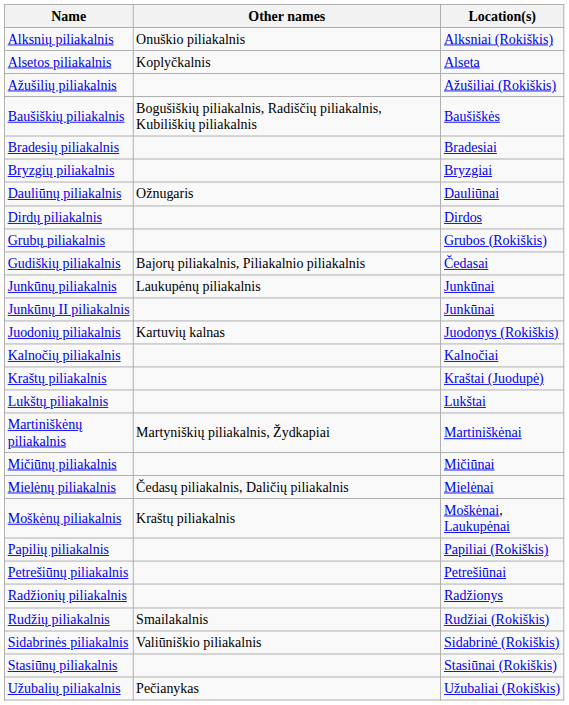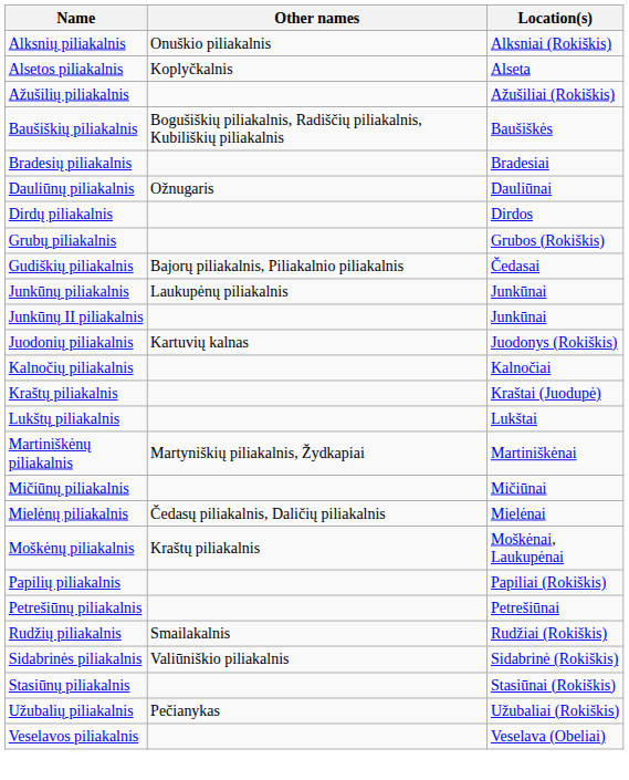- row: Bryzgių piliakalnis | Bryzgiai
- row: Radžionių piliakalnis | Radžionys
+ row: Veselavos piliakalnis | Veselava (Obeliai)
